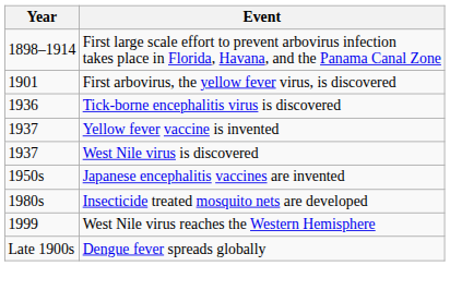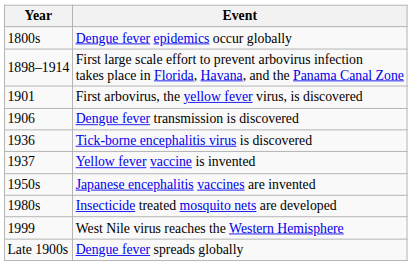+ row: 1800s | Dengue fever epidemics occur globally
+ row: 1906 | Dengue fever transmission is discovered
- row: 1937 | West Nile virus is discovered
